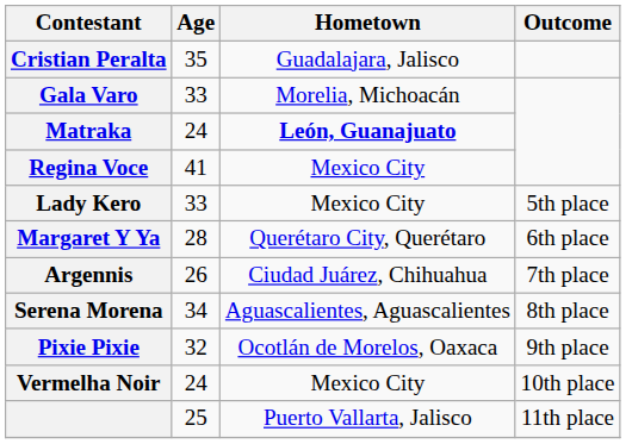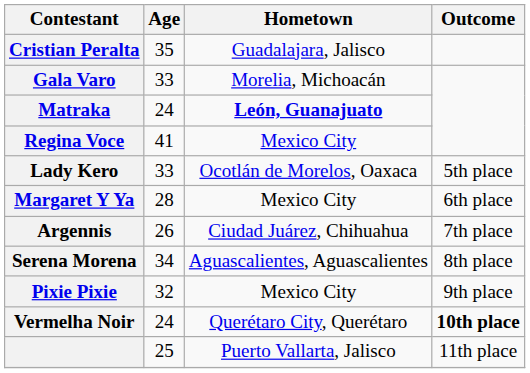Lady Kero | Hometown: Mexico City -> Ocotlán de Morelos, Oaxaca
Margaret Y Ya | Hometown: Querétaro City, Querétaro -> Mexico City
Pixie Pixie | Hometown: Ocotlán de Morelos, Oaxaca -> Mexico City
Vermelha Noir | Hometown: Mexico City -> Querétaro City, Querétaro
Vermelha Noir | Outcome: normal -> bold
